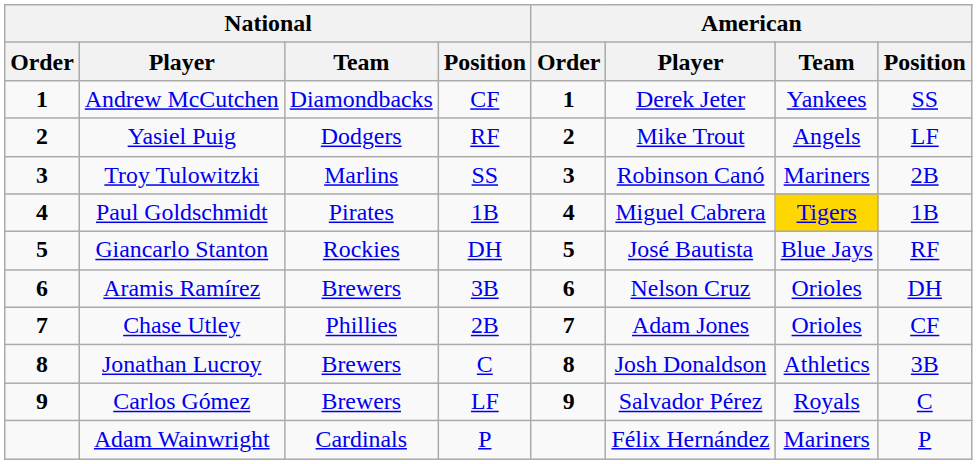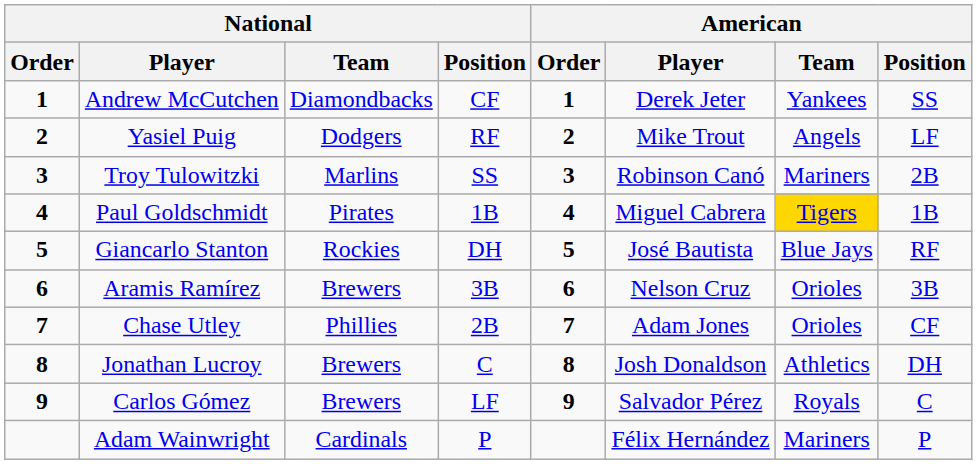Aramis Ramírez | American / Position: DH -> 3B
Jonathan Lucroy | American / Position: 3B -> DH
